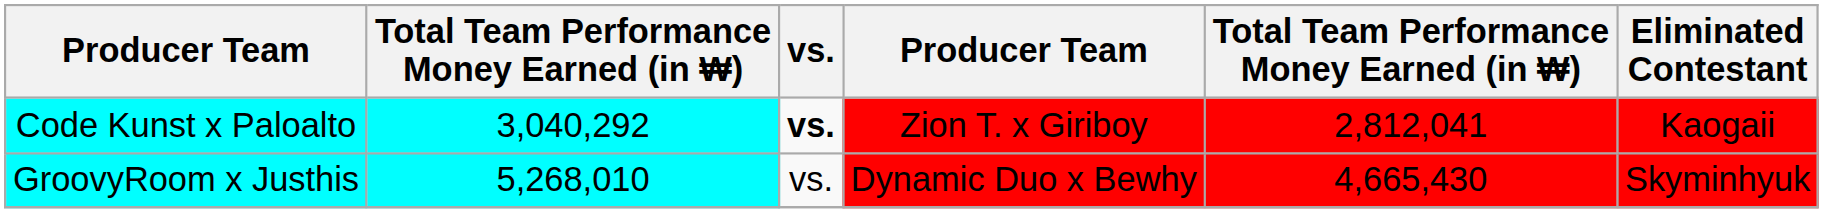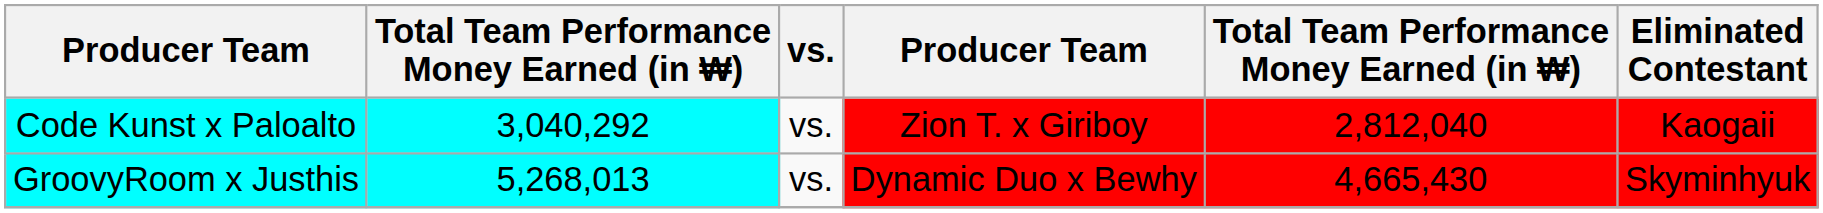Code Kunst x Paloalto | vs.: bold -> normal
Code Kunst x Paloalto | column 5: 2,812,041 -> 2,812,040
GroovyRoom x Justhis | column 2: 5,268,010 -> 5,268,013
